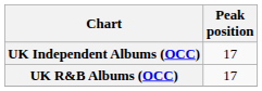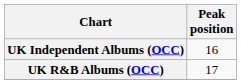UK Independent Albums (OCC) | Peak position: 17 -> 16
